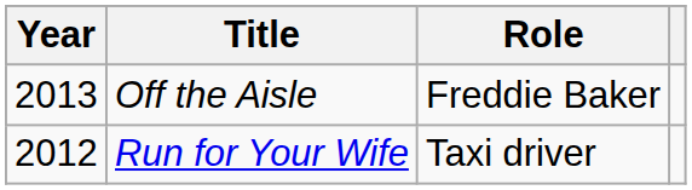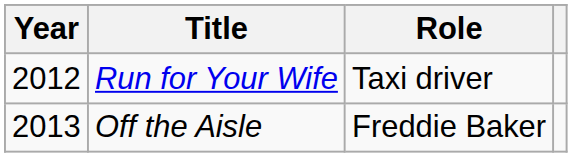rows swapped: Run for Your Wife <-> Off the Aisle
